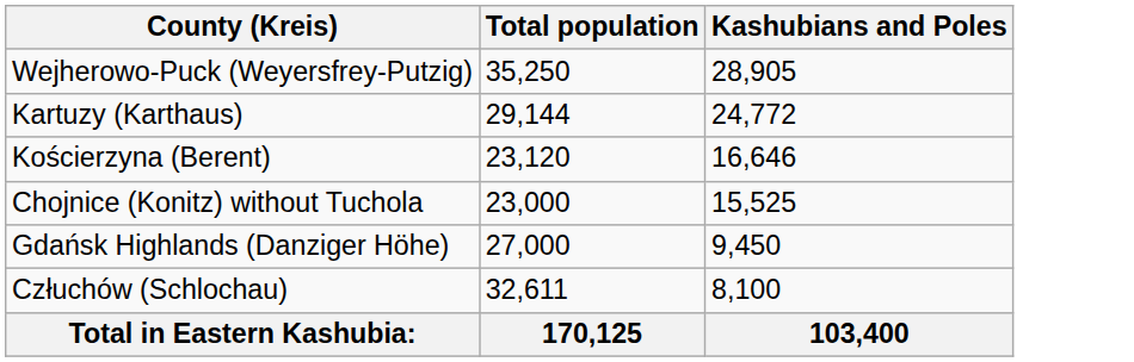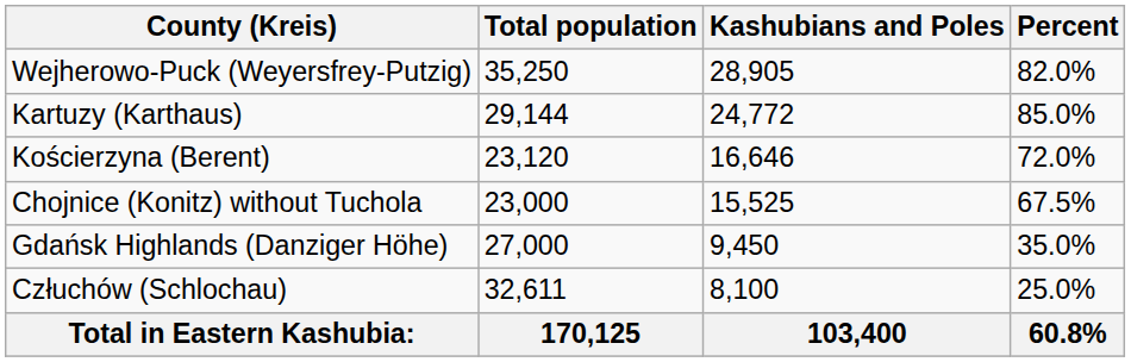+ column: Percent | 82.0% | 85.0% | 72.0% | 67.5% | 35.0% | 25.0% | 60.8%
